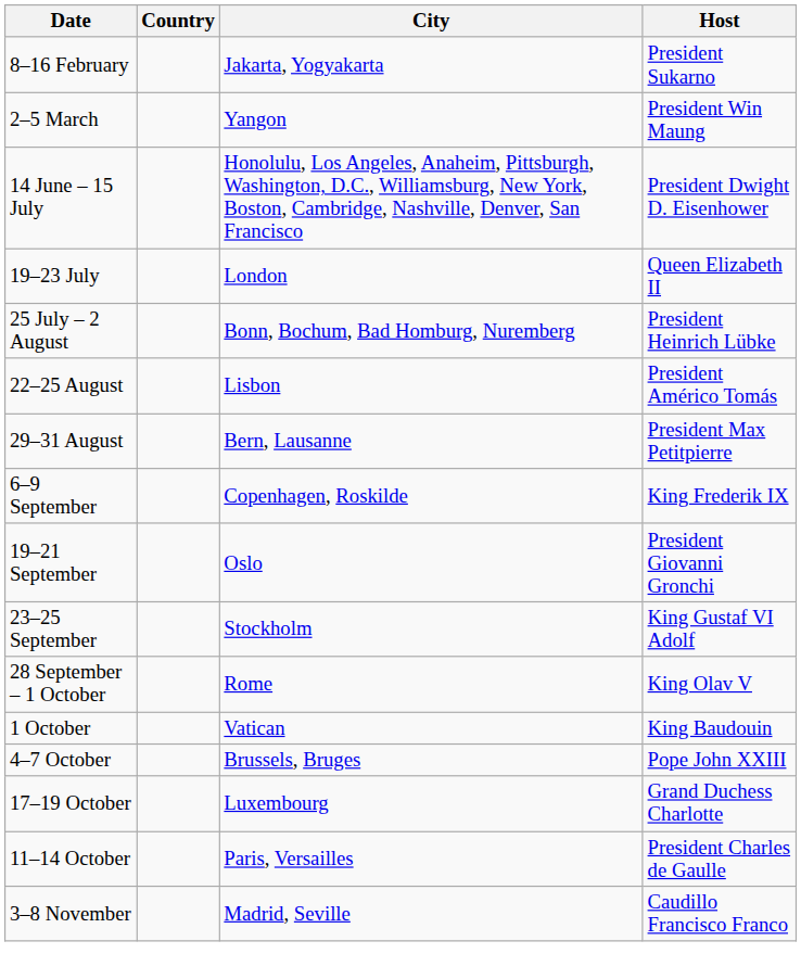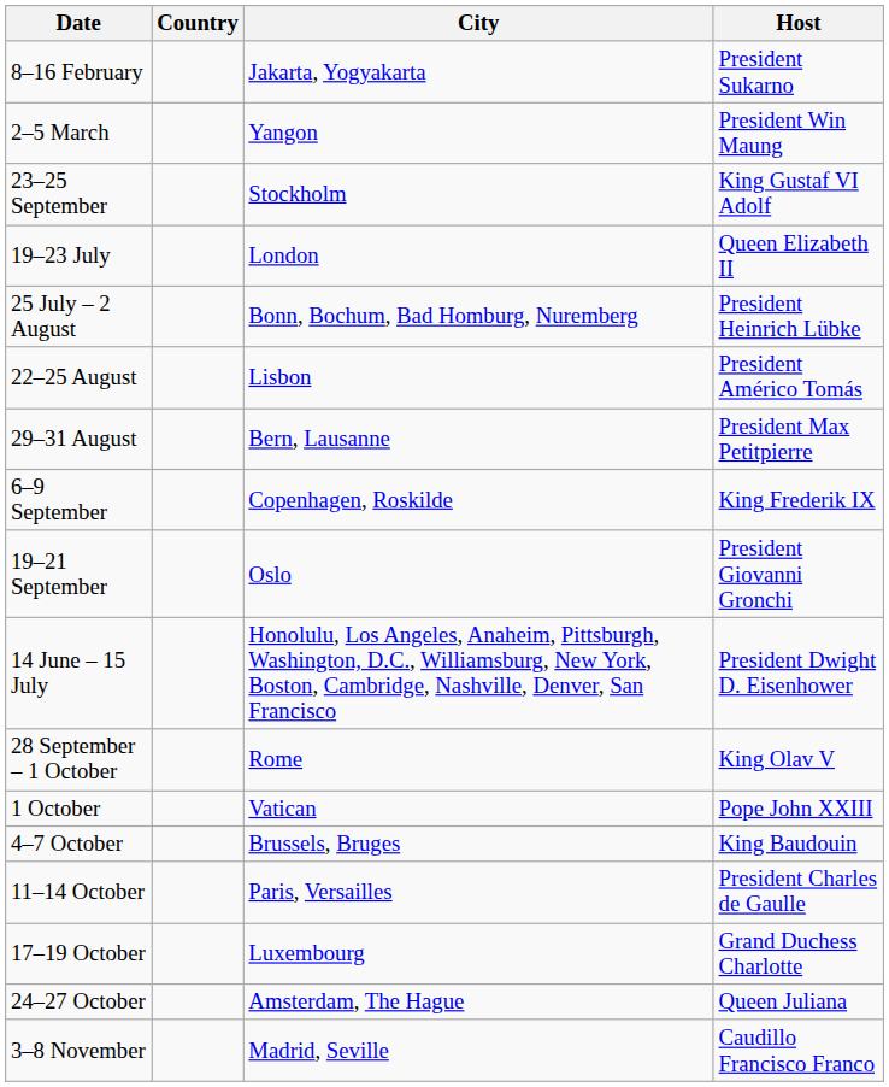rows swapped: 14 June – 15 July <-> 23–25 September
1 October | Host: King Baudouin -> Pope John XXIII
4–7 October | Host: Pope John XXIII -> King Baudouin
rows swapped: 11–14 October <-> 17–19 October
+ row: 24–27 October | Amsterdam, The Hague | Queen Juliana
